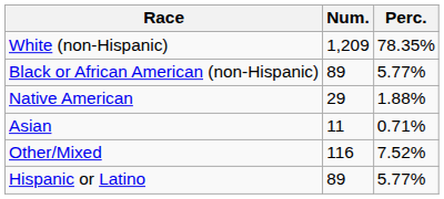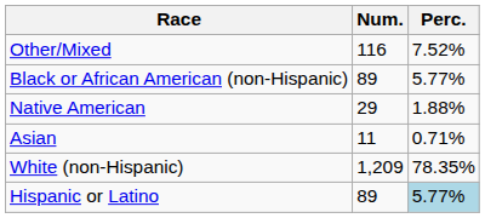rows swapped: White (non-Hispanic) <-> Other/Mixed
Hispanic or Latino | Perc.: no background -> lightblue background
